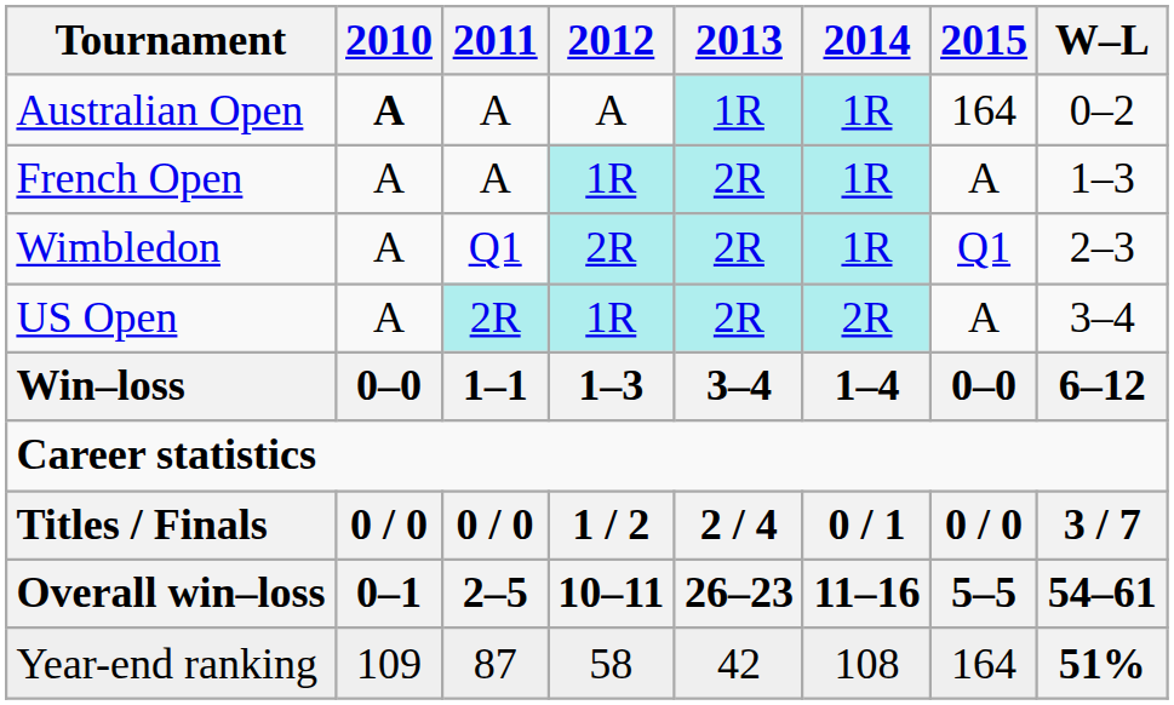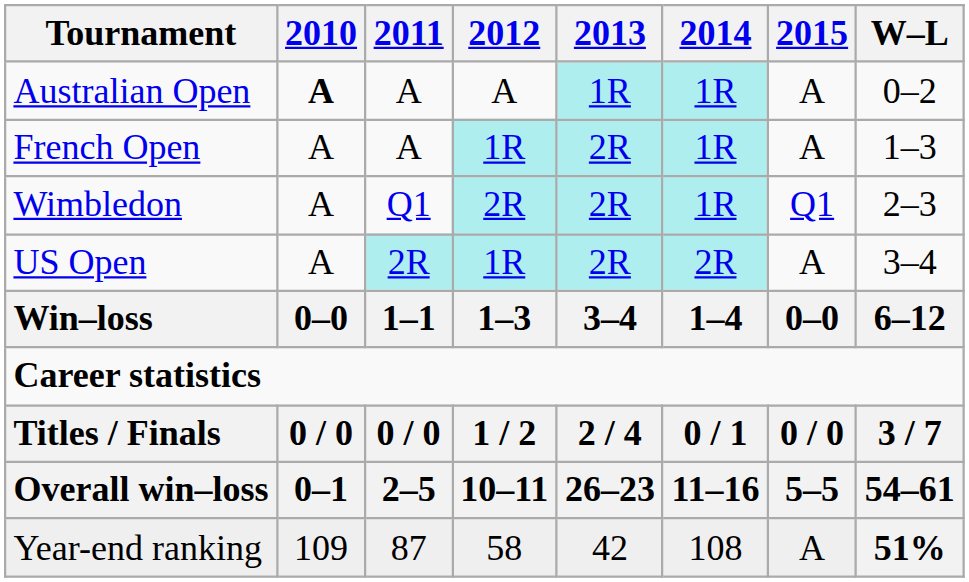Australian Open | 2015: 164 -> A
Year-end ranking | 2015: 164 -> A
